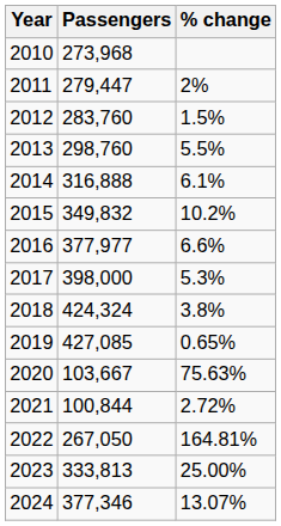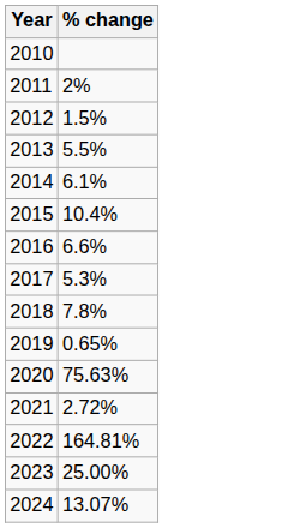- column: Passengers | 273,968 | 279,447 | 283,760 | 298,760 | 316,888 | 349,832 | 377,977 | 398,000 | 424,324 | 427,085 | 103,667 | 100,844 | 267,050 | 333,813 | 377,346
2015 | % change: 10.2% -> 10.4%
2018 | % change: 3.8% -> 7.8%
